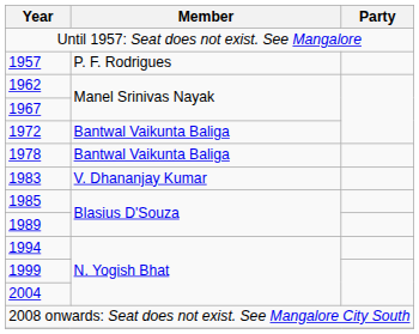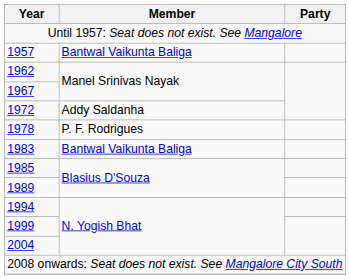1957 | Member: P. F. Rodrigues -> Bantwal Vaikunta Baliga
1972 | Member: Bantwal Vaikunta Baliga -> Addy Saldanha
1978 | Member: Bantwal Vaikunta Baliga -> P. F. Rodrigues
1983 | Member: V. Dhananjay Kumar -> Bantwal Vaikunta Baliga
